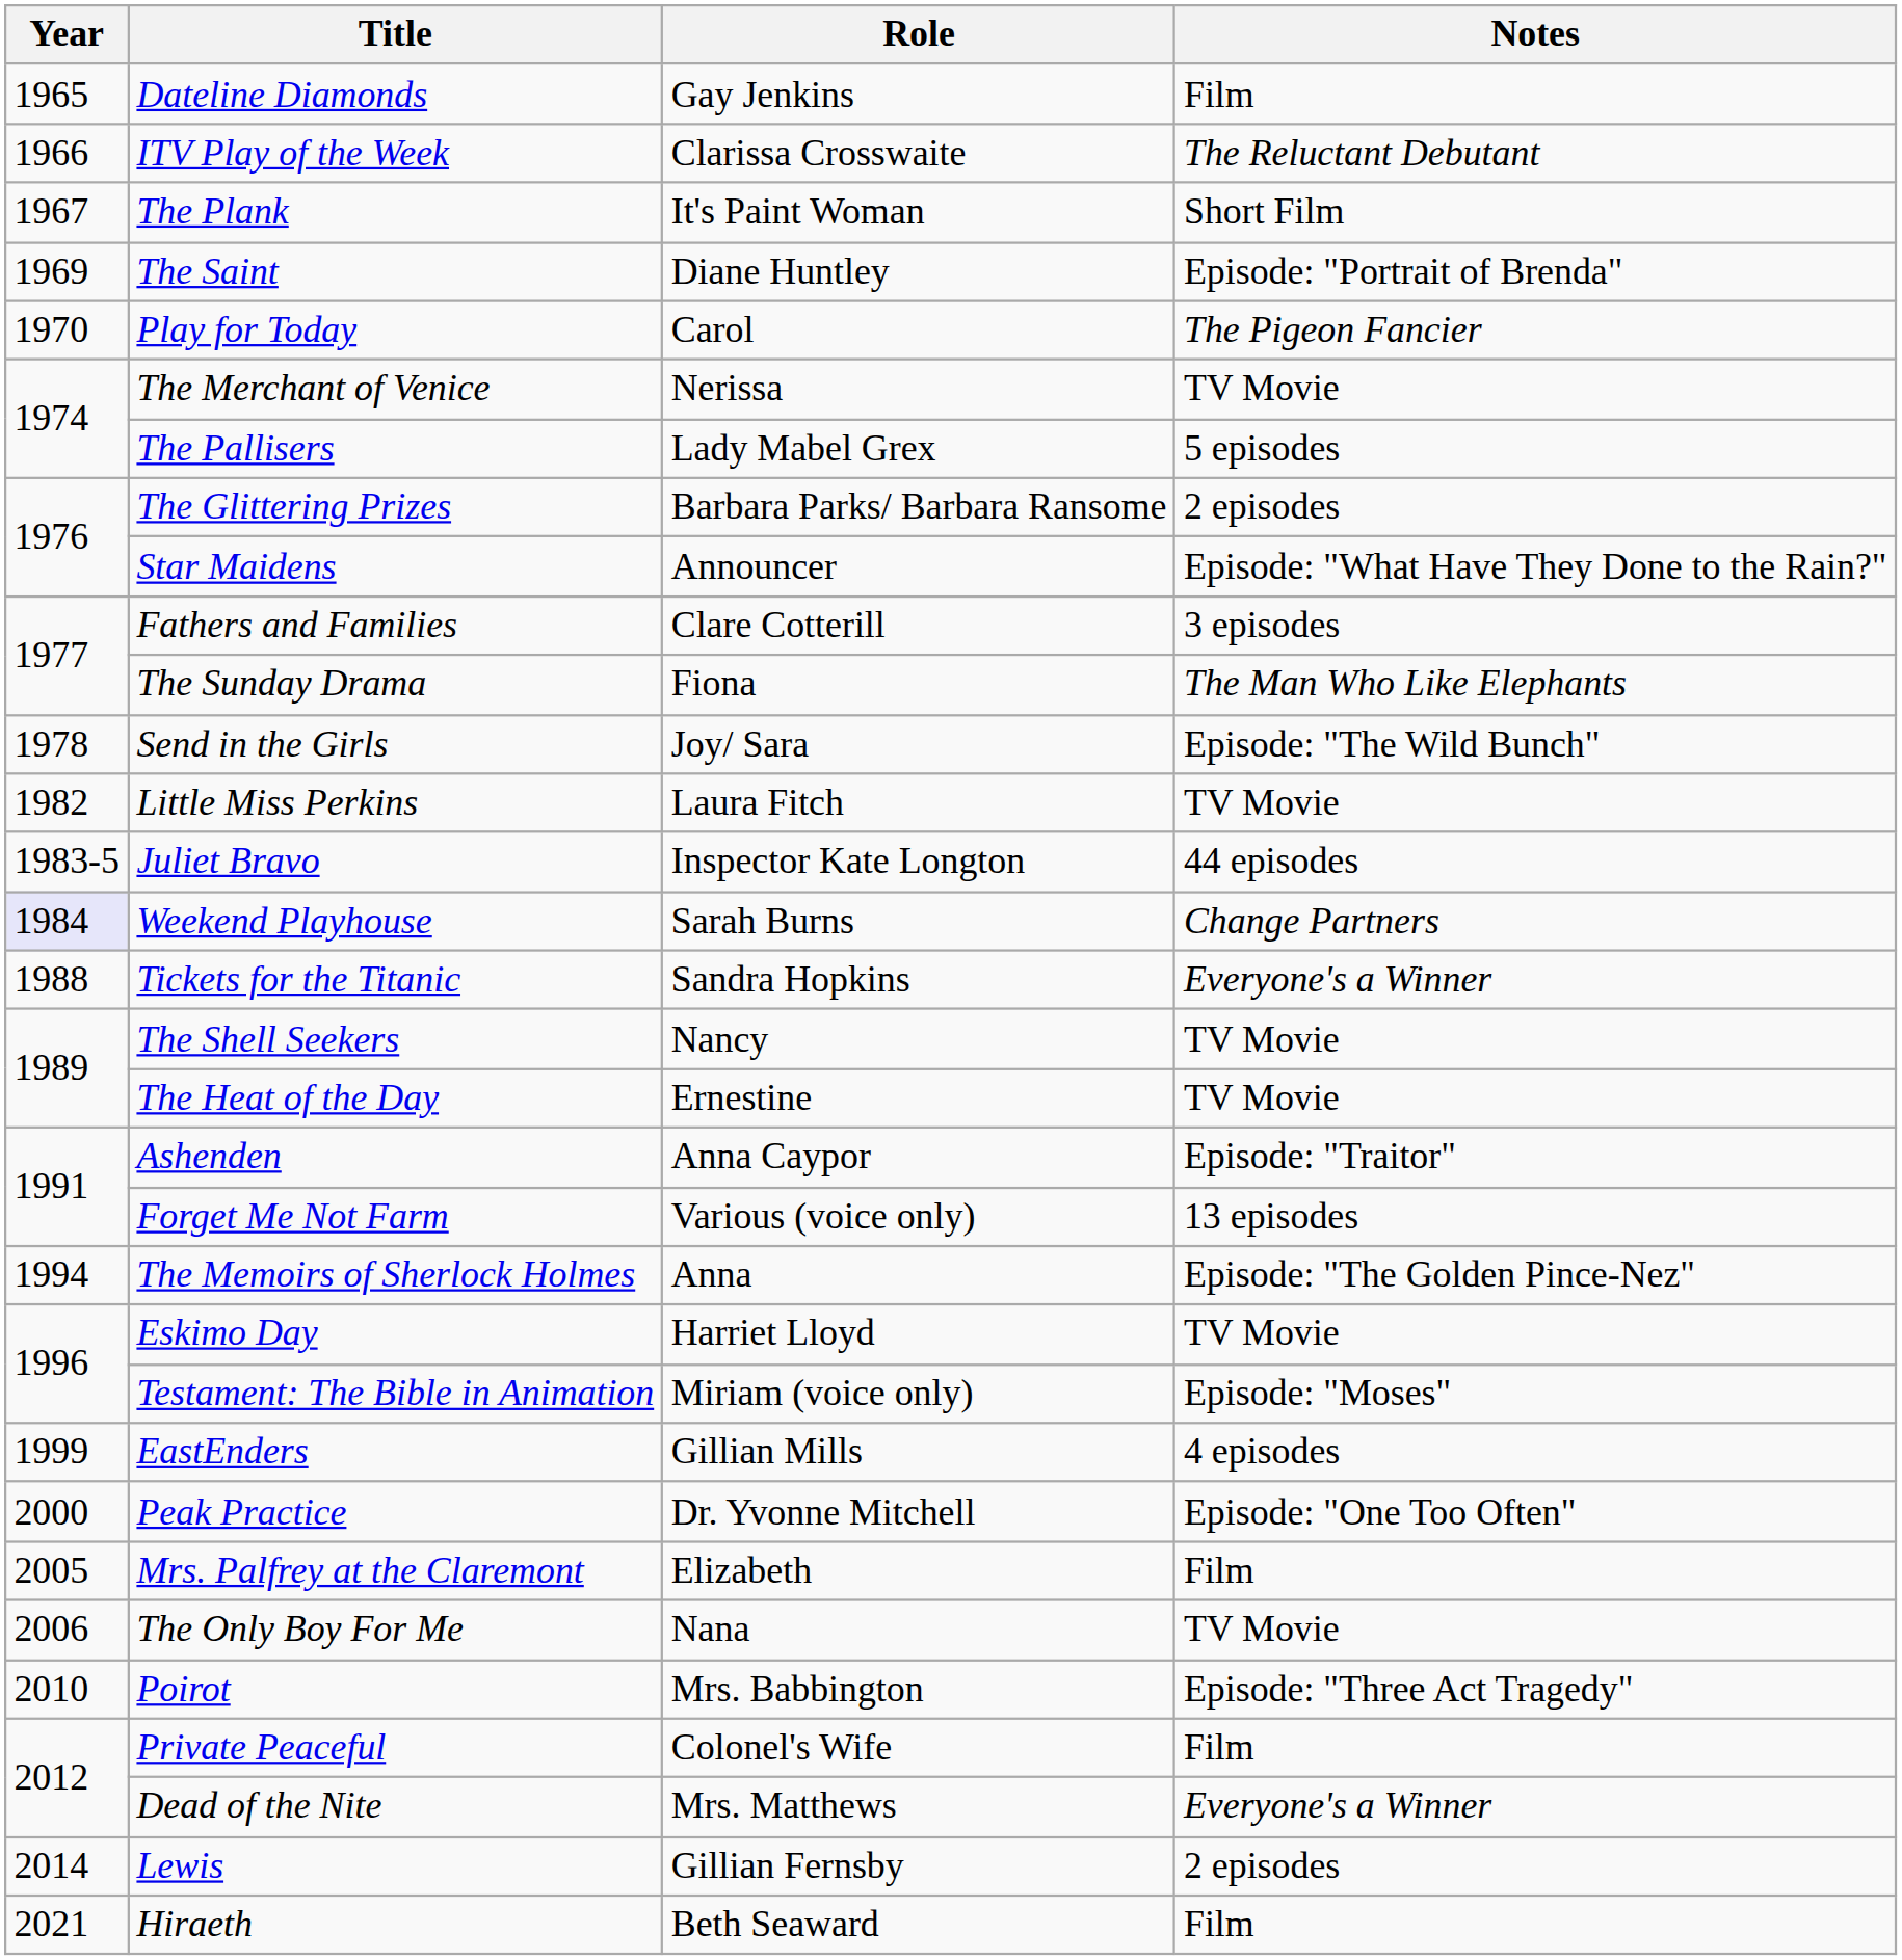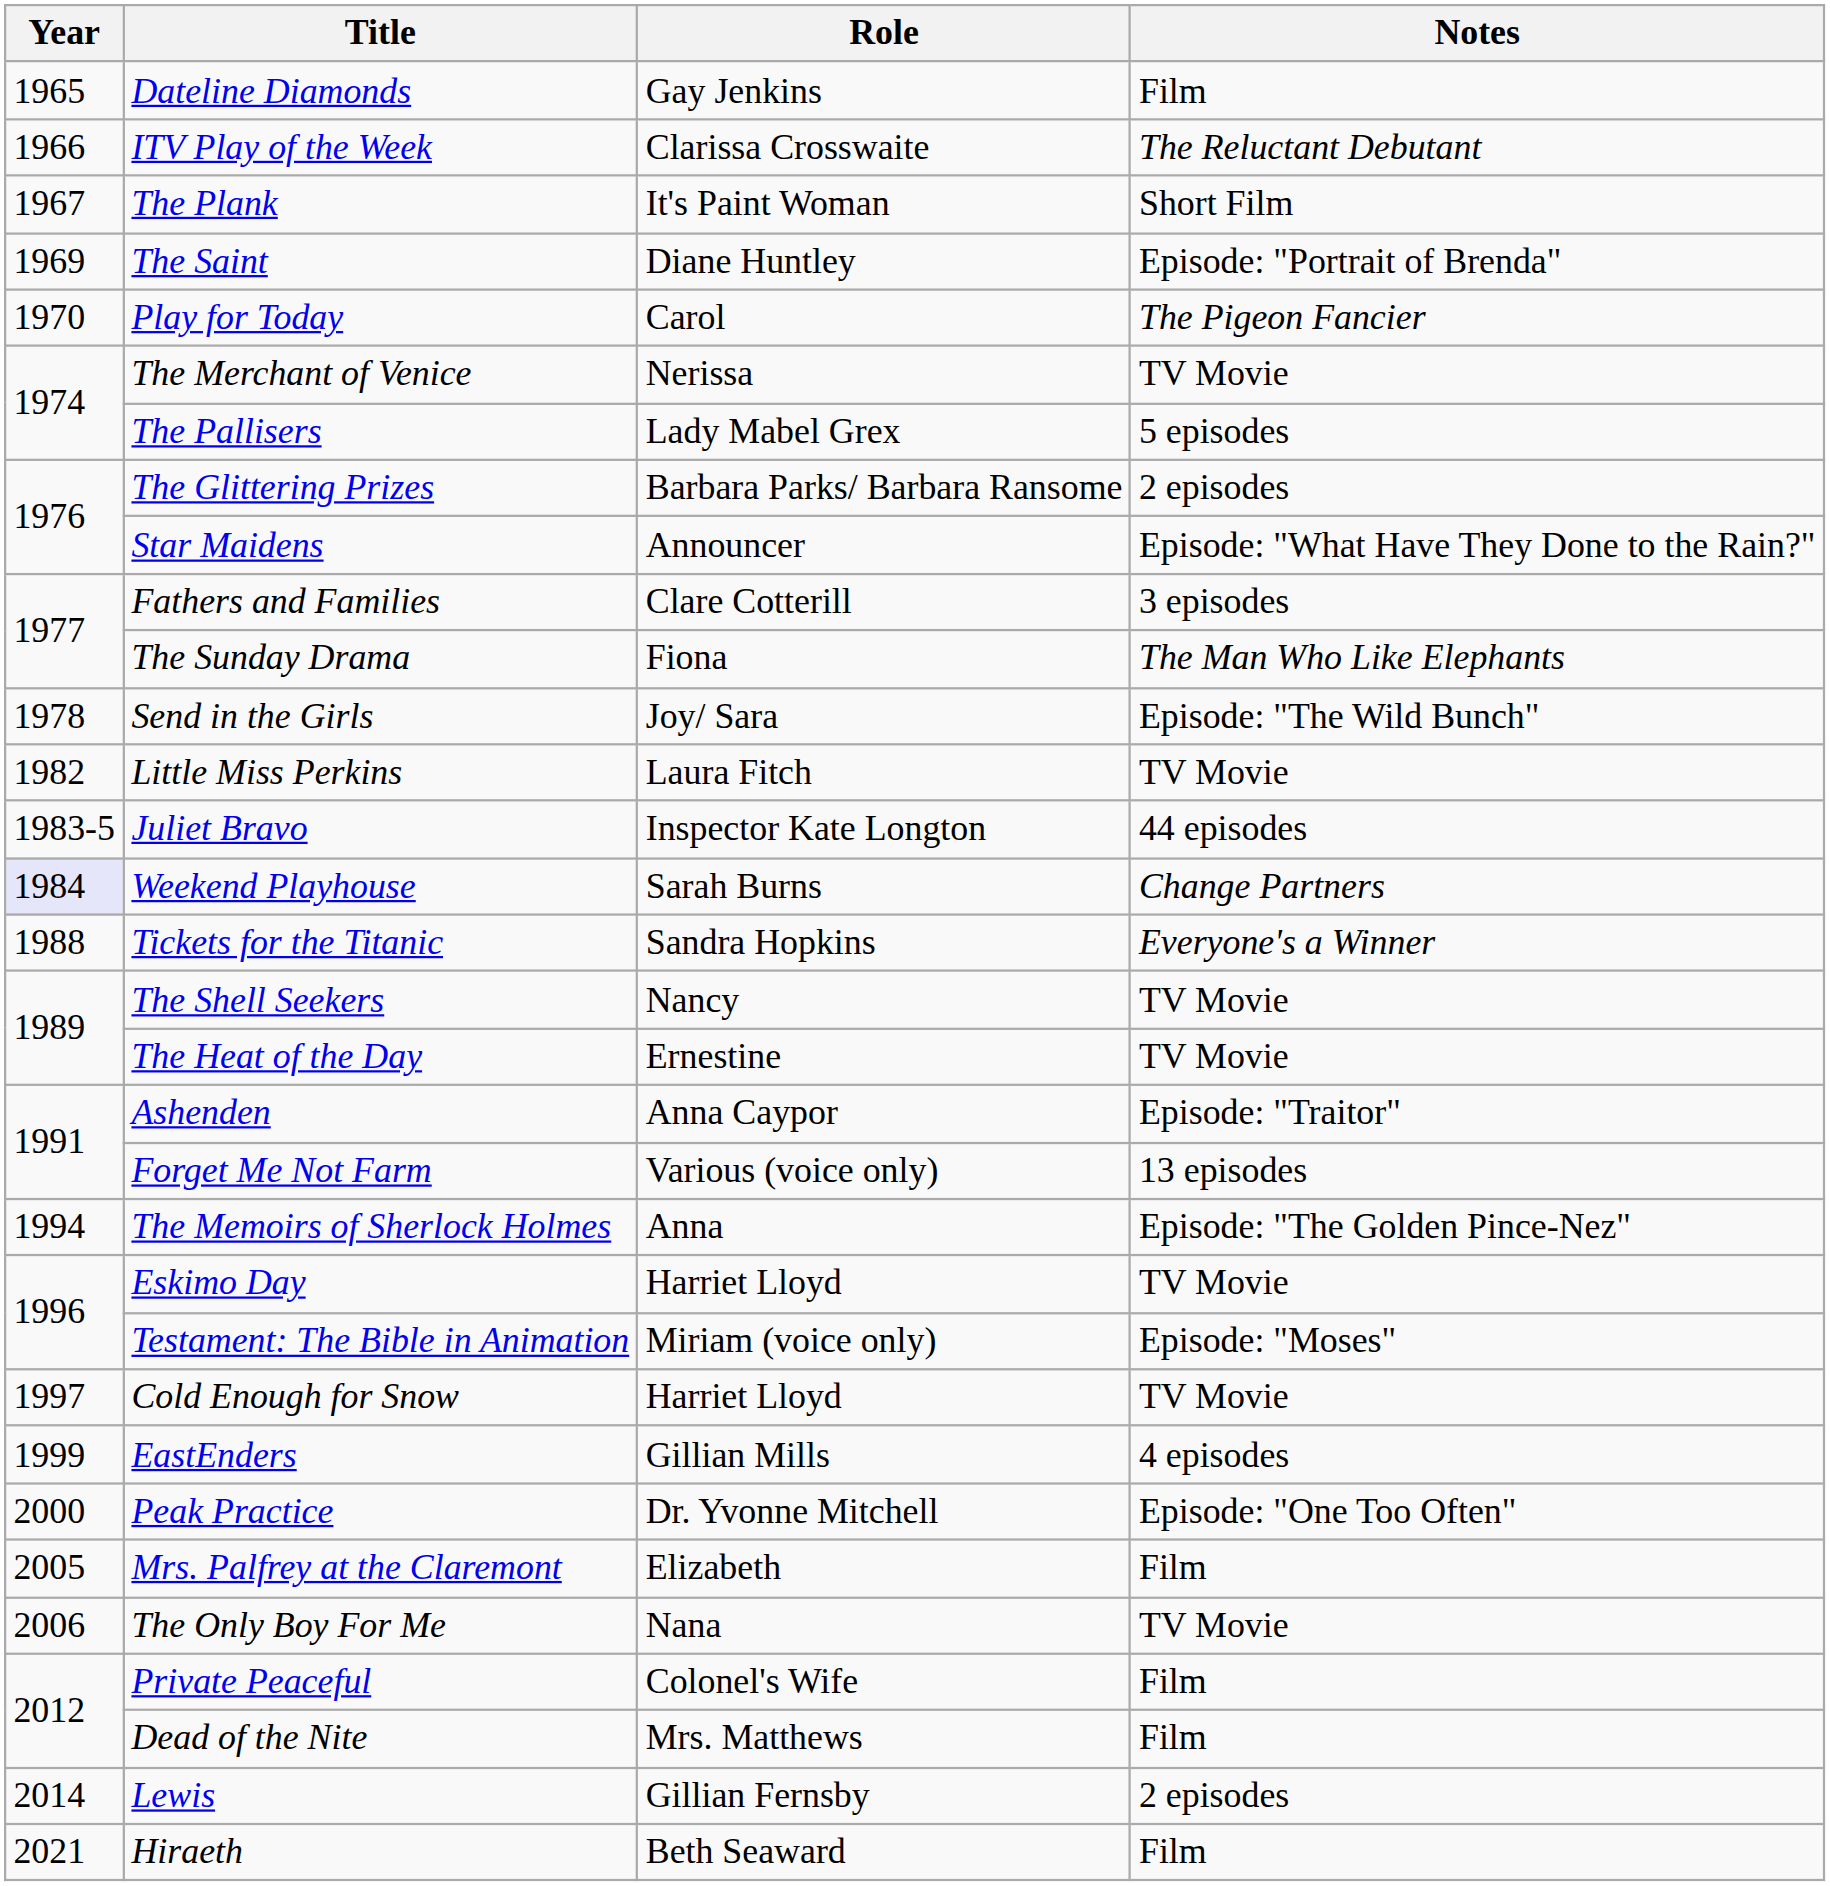+ row: 1997 | Cold Enough for Snow | Harriet Lloyd | TV Movie
- row: 2010 | Poirot | Mrs. Babbington | Episode: "Three Act Tragedy"
Dead of the Nite | Notes: Everyone's a Winner -> Film
